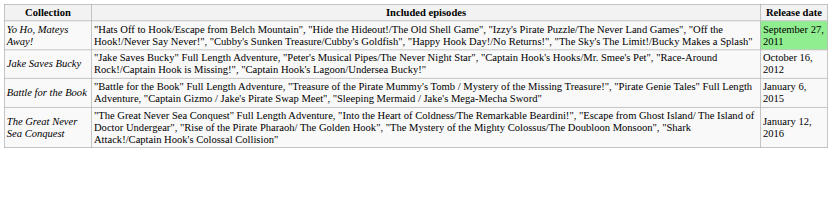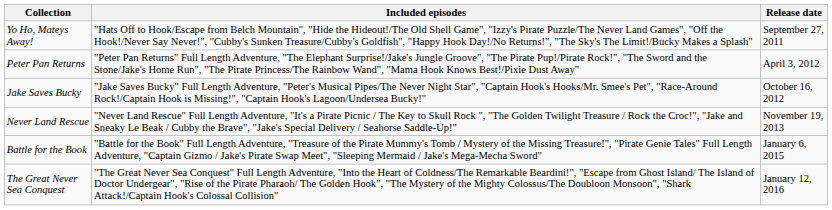Yo Ho, Mateys Away! | Release date: lightgreen background -> no background
+ row: Peter Pan Returns | "Peter Pan Returns" Full Length Adventure, "The Elephant Surprise!/Jake's Jungle Groove", "The Pirate Pup!/Pirate Rock!", "The Sword and the Stone/Jake's Home Run", "The Pirate Princess/The Rainbow Wand", "Mama Hook Knows Best!/Pixie Dust Away" | April 3, 2012
+ row: Never Land Rescue | "Never Land Rescue" Full Length Adventure, "It's a Pirate Picnic / The Key to Skull Rock ", "The Golden Twilight Treasure / Rock the Croc!", "Jake and Sneaky Le Beak / Cubby the Brave", "Jake's Special Delivery / Seahorse Saddle-Up!" | November 19, 2013
